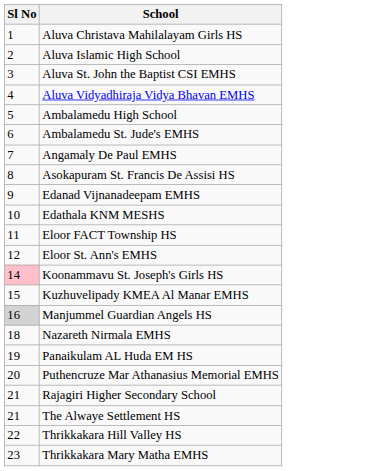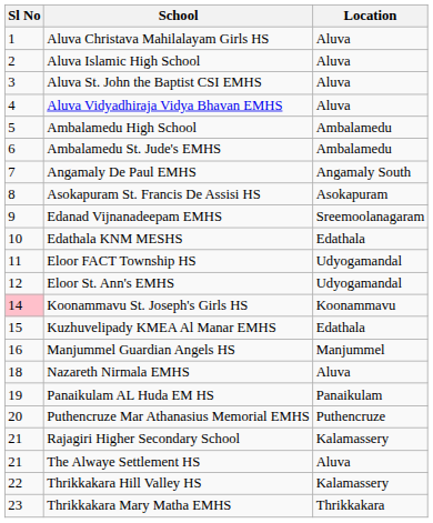+ column: Location | Aluva | Aluva | Aluva | Aluva | Ambalamedu | Ambalamedu | Angamaly South | Asokapuram | Sreemoolanagaram | Edathala | Udyogamandal | Udyogamandal | Koonammavu | Edathala | Manjummel | Aluva | Panaikulam | Puthencruze | Kalamassery | Aluva | Kalamassery | Thrikkakara
Manjummel Guardian Angels HS | Sl No: lightgrey background -> no background
